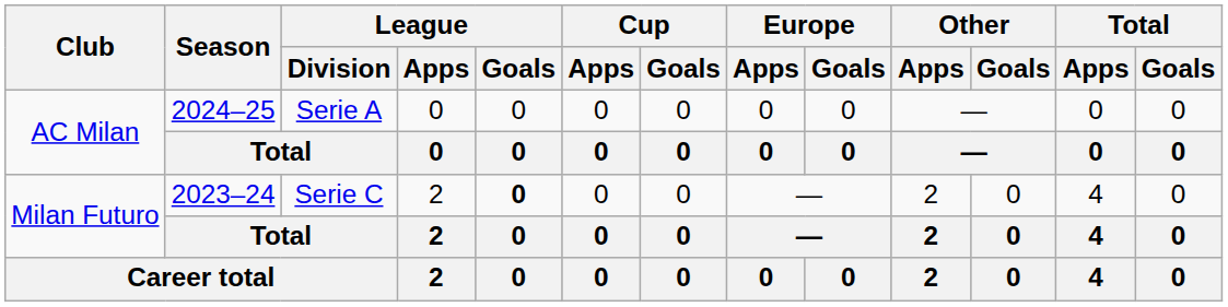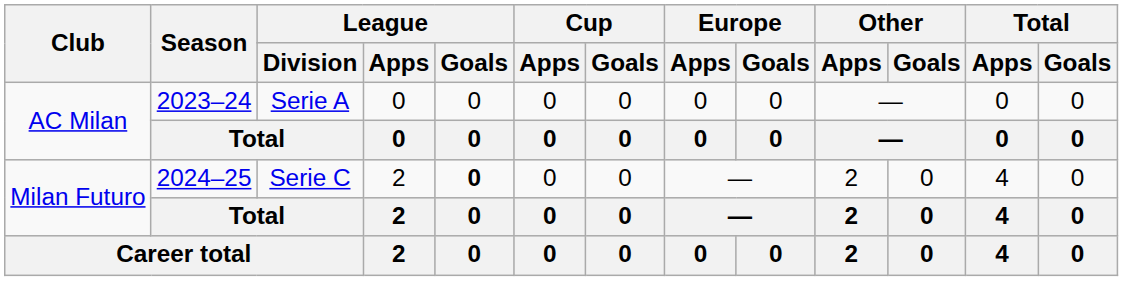AC Milan / Serie A | Season: 2024–25 -> 2023–24
Milan Futuro / Serie C | Season: 2023–24 -> 2024–25
